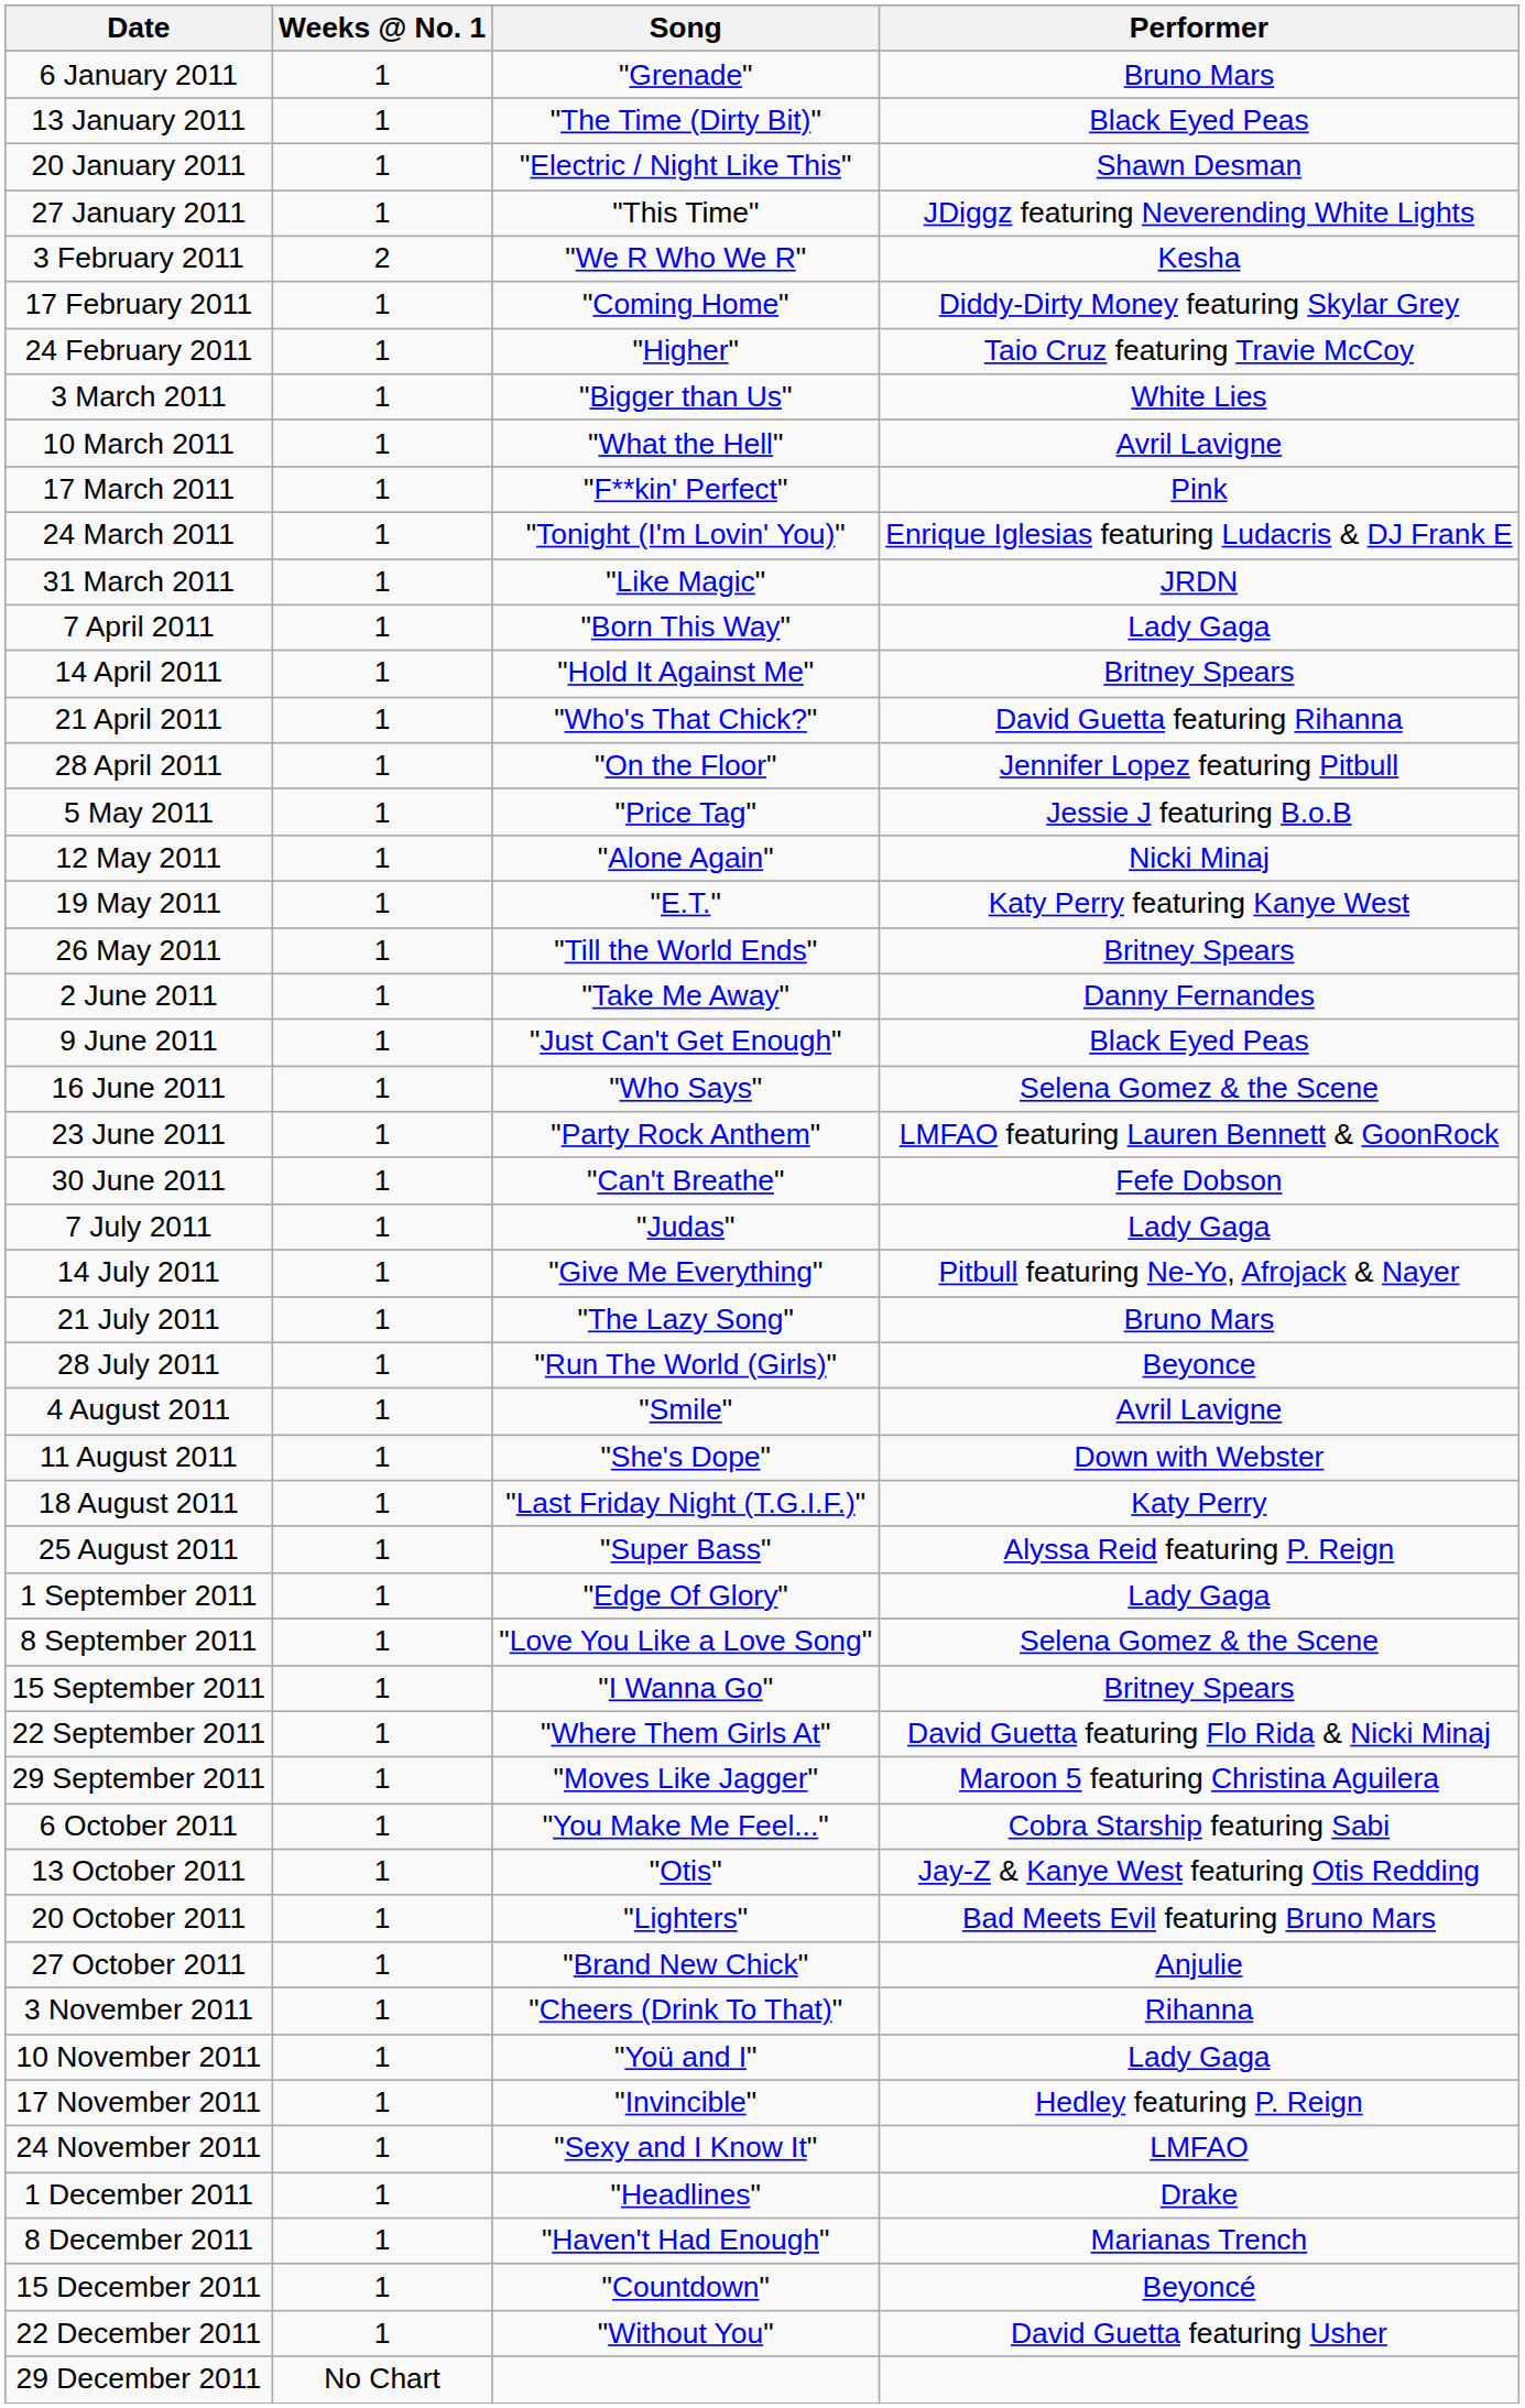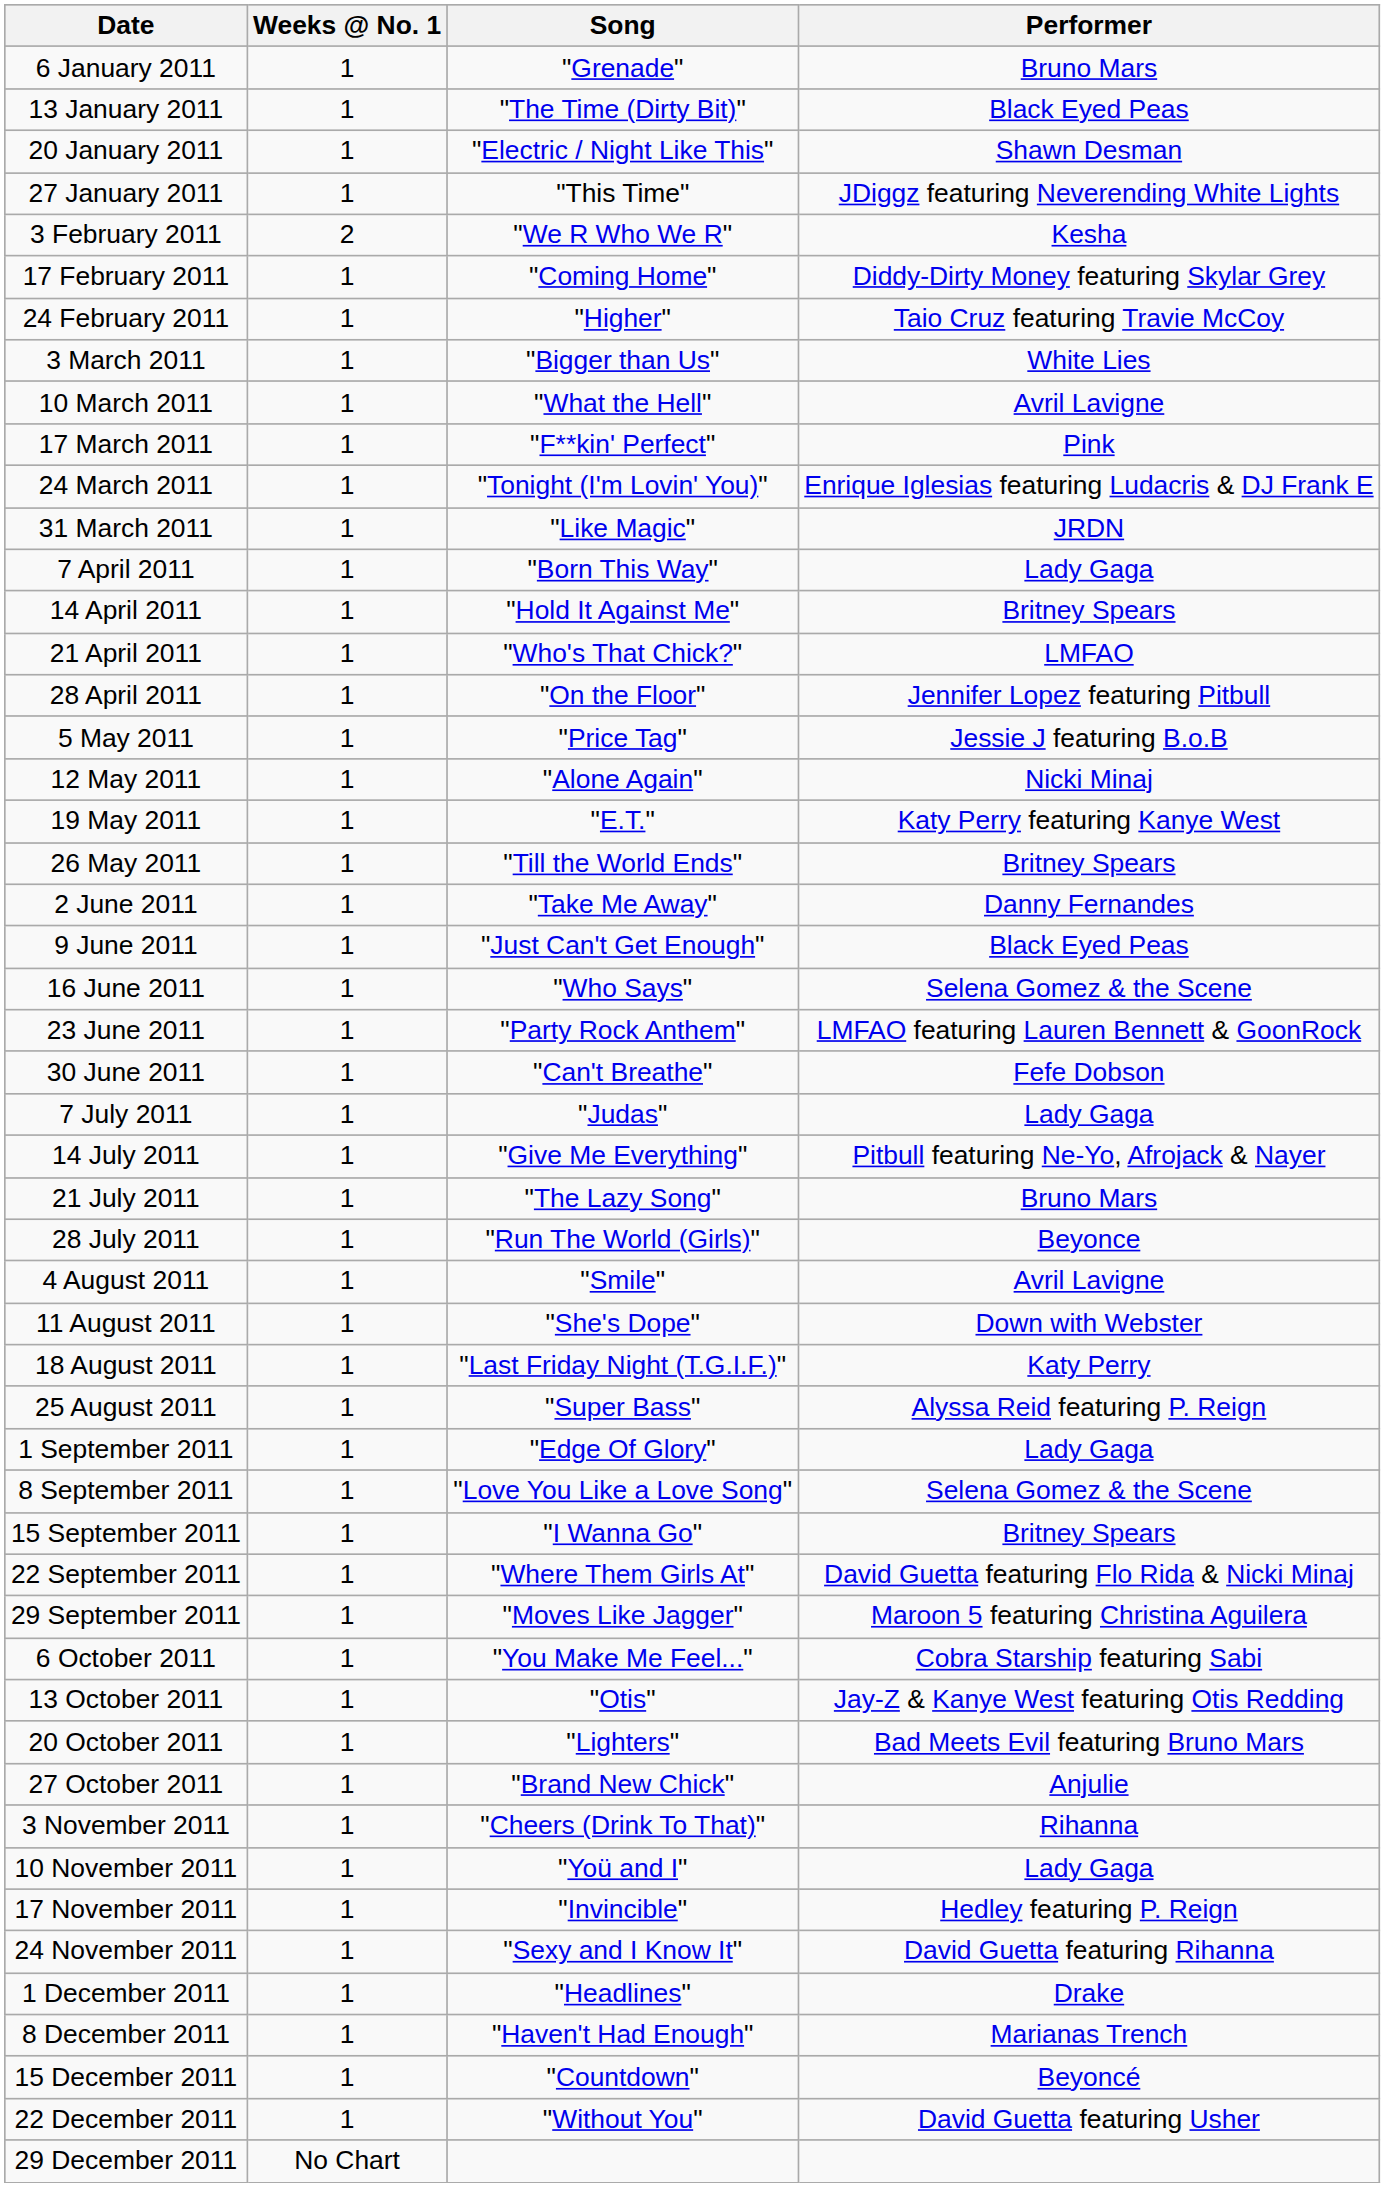21 April 2011 | Performer: David Guetta featuring Rihanna -> LMFAO
24 November 2011 | Performer: LMFAO -> David Guetta featuring Rihanna
